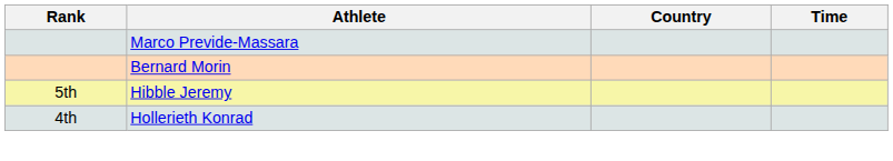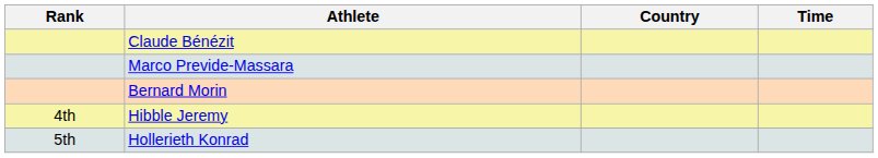+ row: Claude Bénézit
Hibble Jeremy | Rank: 5th -> 4th
Hollerieth Konrad | Rank: 4th -> 5th
